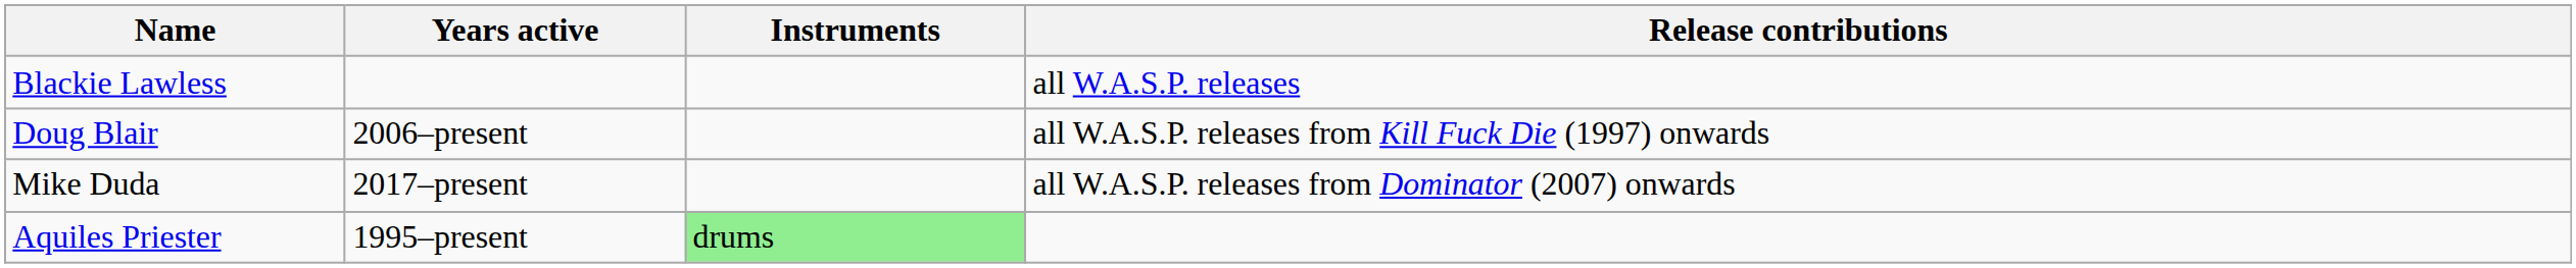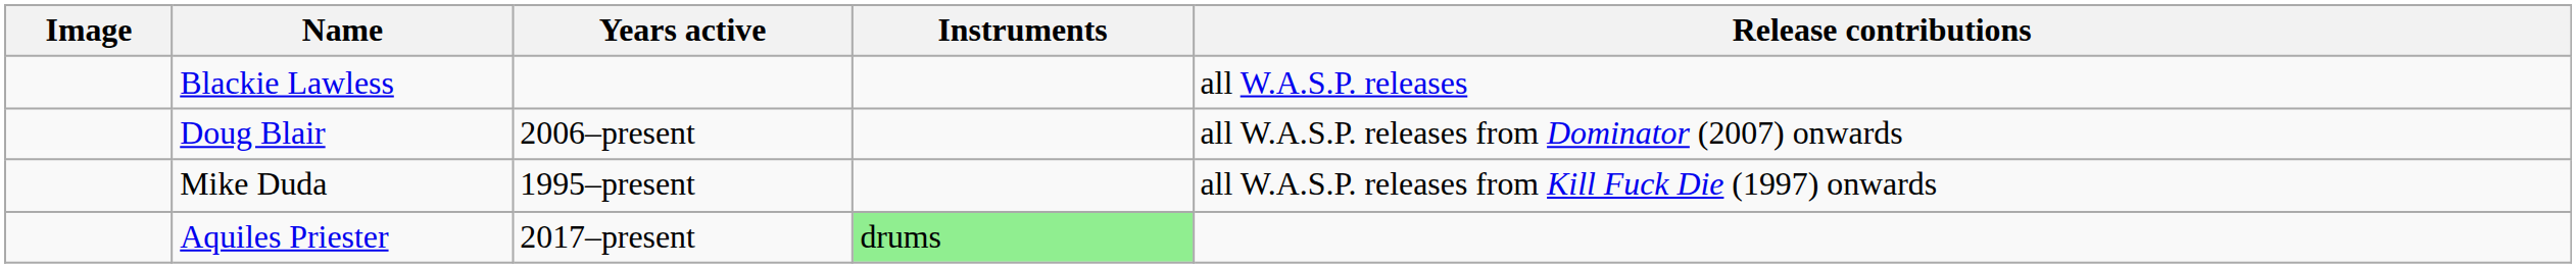+ column: Image
Doug Blair | Release contributions: all W.A.S.P. releases from Kill Fuck Die (1997) onwards -> all W.A.S.P. releases from Dominator (2007) onwards
Mike Duda | Years active: 2017–present -> 1995–present
Mike Duda | Release contributions: all W.A.S.P. releases from Dominator (2007) onwards -> all W.A.S.P. releases from Kill Fuck Die (1997) onwards
Aquiles Priester | Years active: 1995–present -> 2017–present
